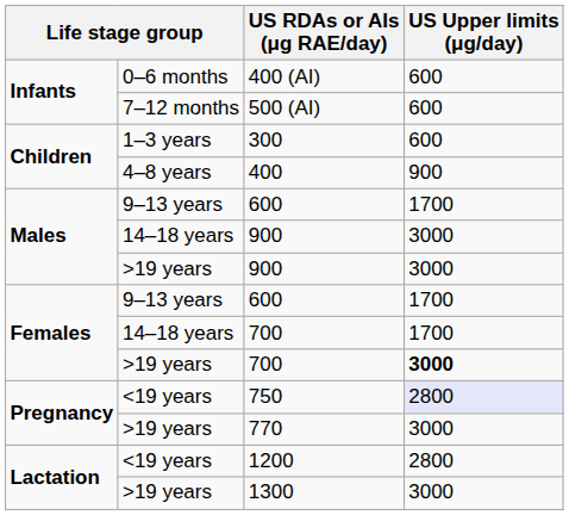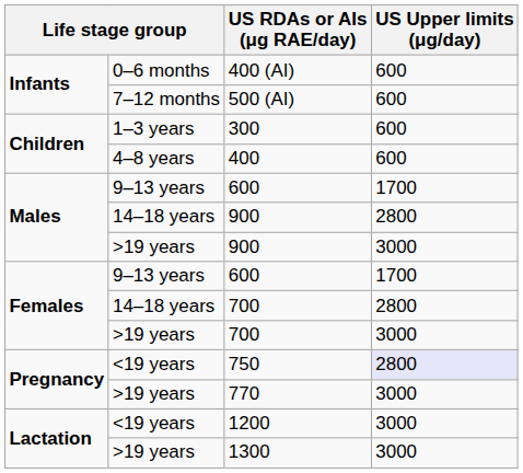400 | US Upper limits (μg/day): 900 -> 600
14–18 years / 900 | US Upper limits (μg/day): 3000 -> 2800
14–18 years / 700 | US Upper limits (μg/day): 1700 -> 2800
>19 years / 700 | US Upper limits (μg/day): bold -> normal
1200 | US Upper limits (μg/day): 2800 -> 3000
